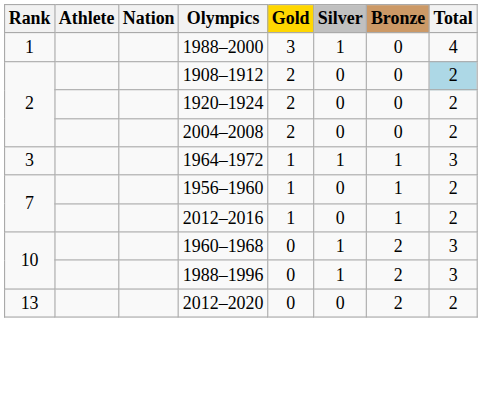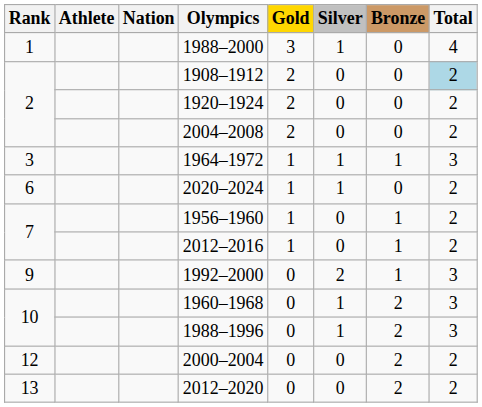+ row: 6 | 2020–2024 | 1 | 1 | 0 | 2
+ row: 9 | 1992–2000 | 0 | 2 | 1 | 3
+ row: 12 | 2000–2004 | 0 | 0 | 2 | 2
